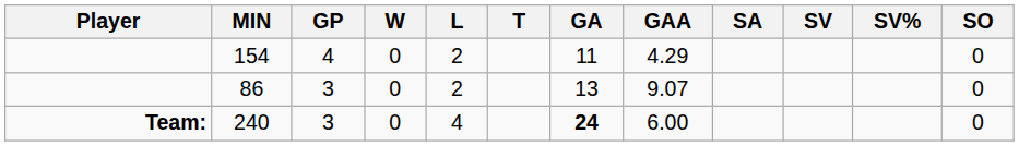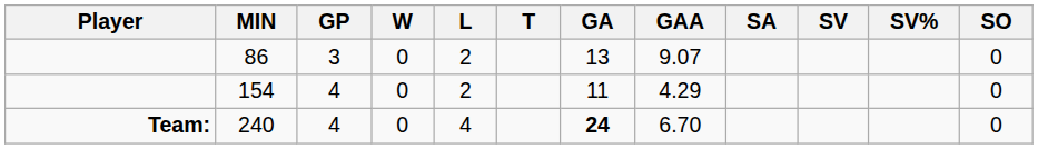rows swapped: 154 <-> 86
240 | GP: 3 -> 4
240 | GAA: 6.00 -> 6.70
